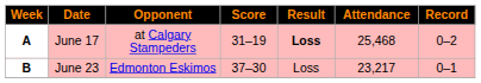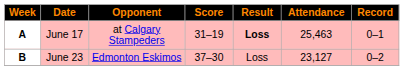June 17 | Attendance: 25,468 -> 25,463
June 17 | Record: 0–2 -> 0–1
June 23 | Attendance: 23,217 -> 23,127
June 23 | Record: 0–1 -> 0–2
